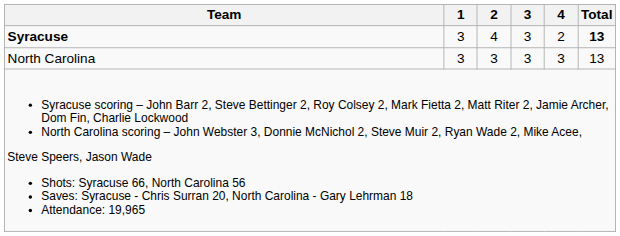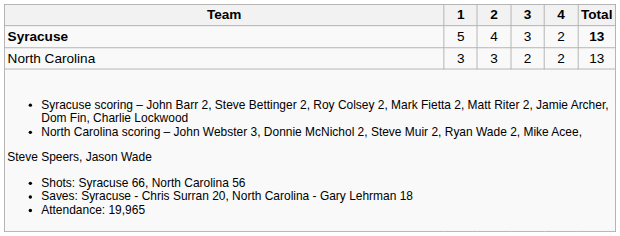Syracuse | 1: 3 -> 5
North Carolina | 3: 3 -> 2
North Carolina | 4: 3 -> 2
